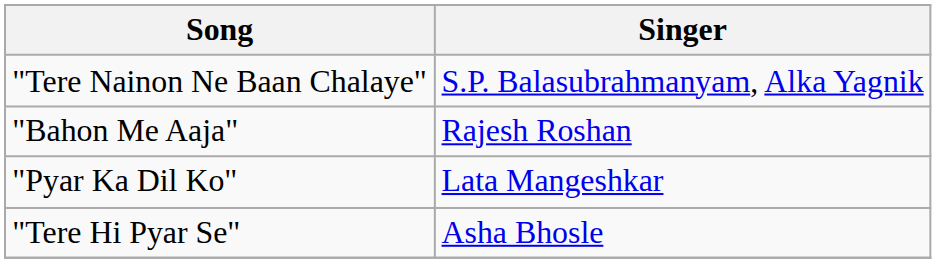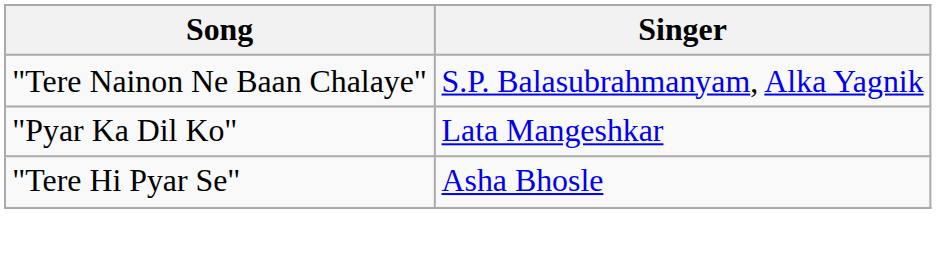- row: "Bahon Me Aaja" | Rajesh Roshan
